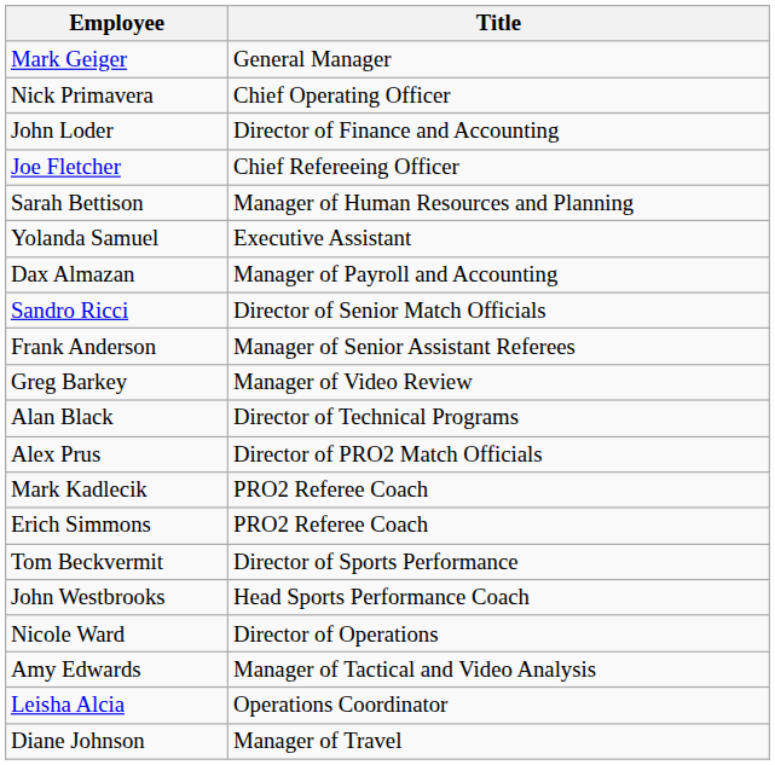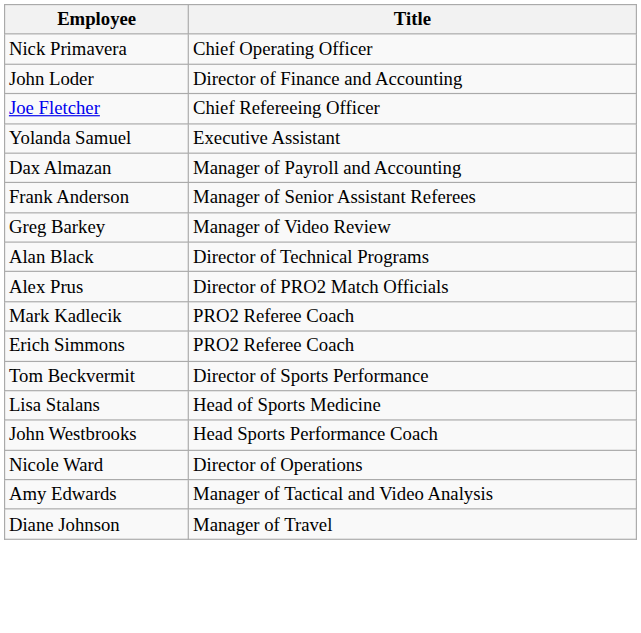- row: Mark Geiger | General Manager
- row: Sarah Bettison | Manager of Human Resources and Planning
- row: Sandro Ricci | Director of Senior Match Officials
+ row: Lisa Stalans | Head of Sports Medicine
- row: Leisha Alcia | Operations Coordinator
